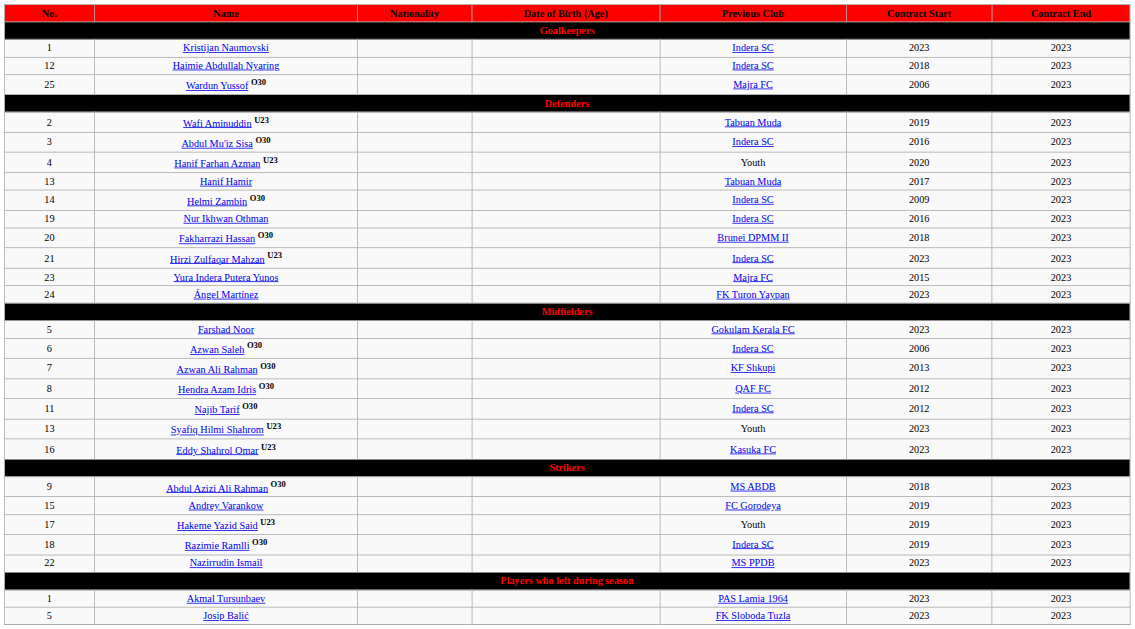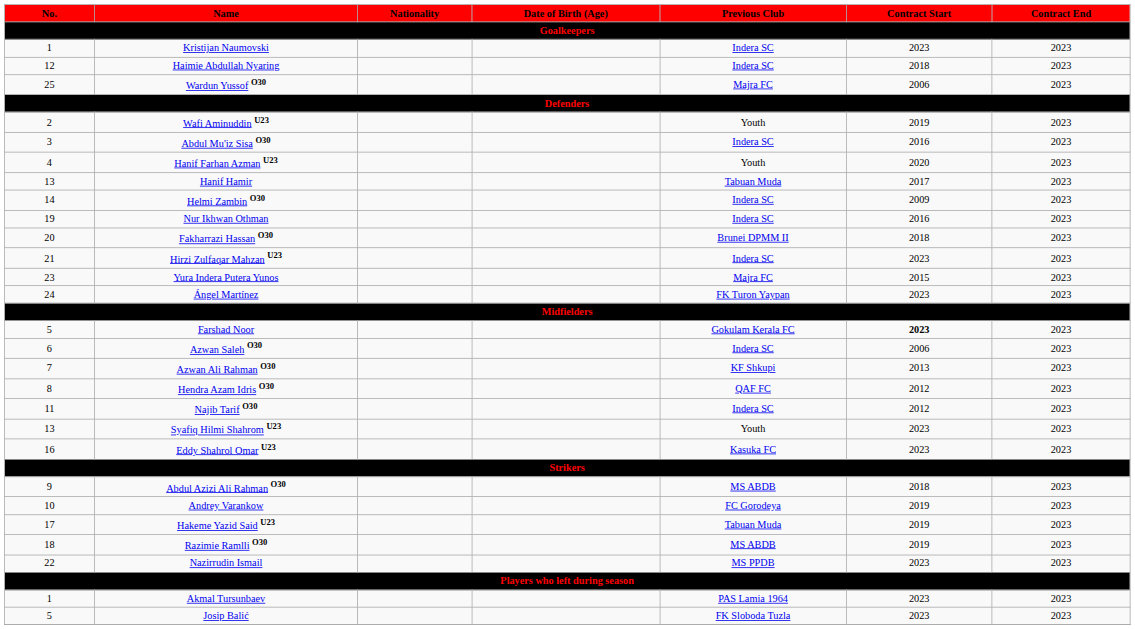Wafi Aminuddin U23 | Previous Club: Tabuan Muda -> Youth
Farshad Noor | Contract Start: normal -> bold
Andrey Varankow | No.: 15 -> 10
Hakeme Yazid Said U23 | Previous Club: Youth -> Tabuan Muda
Razimie Ramlli O30 | Previous Club: Indera SC -> MS ABDB
